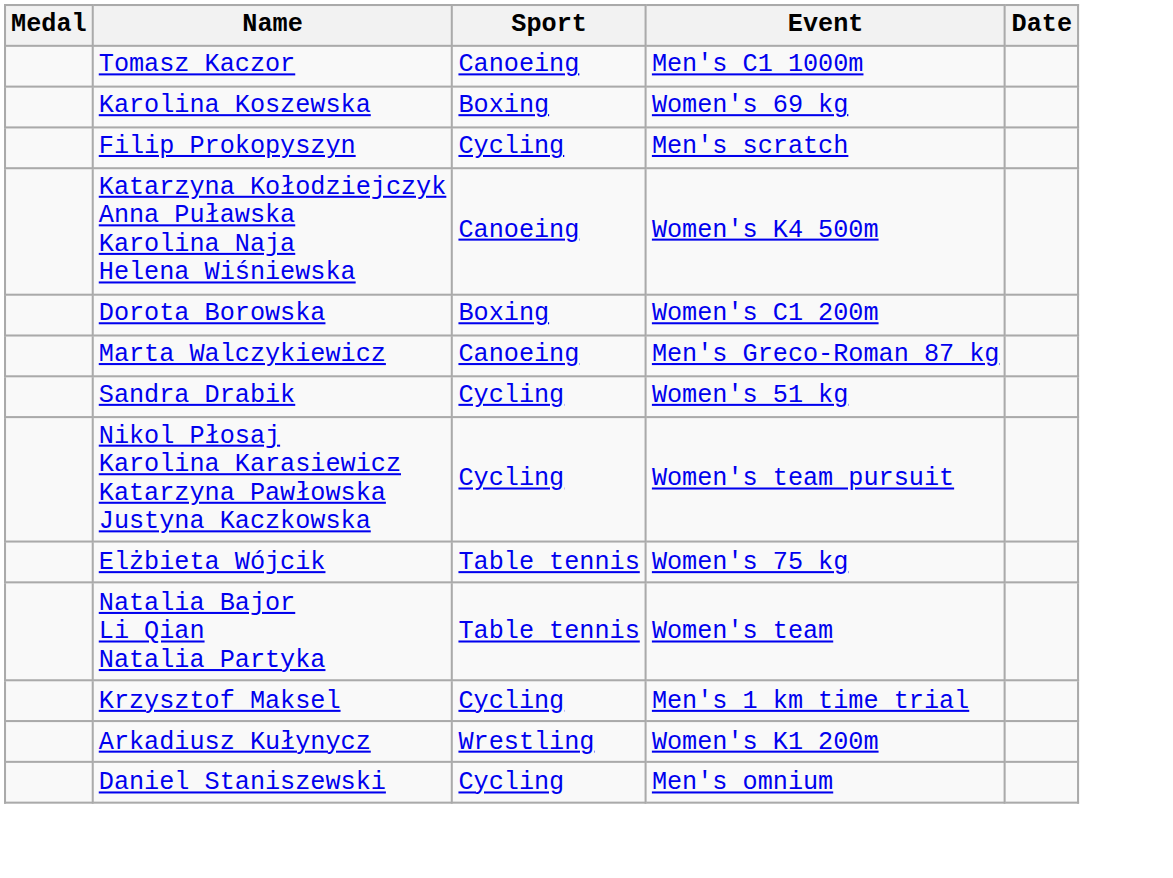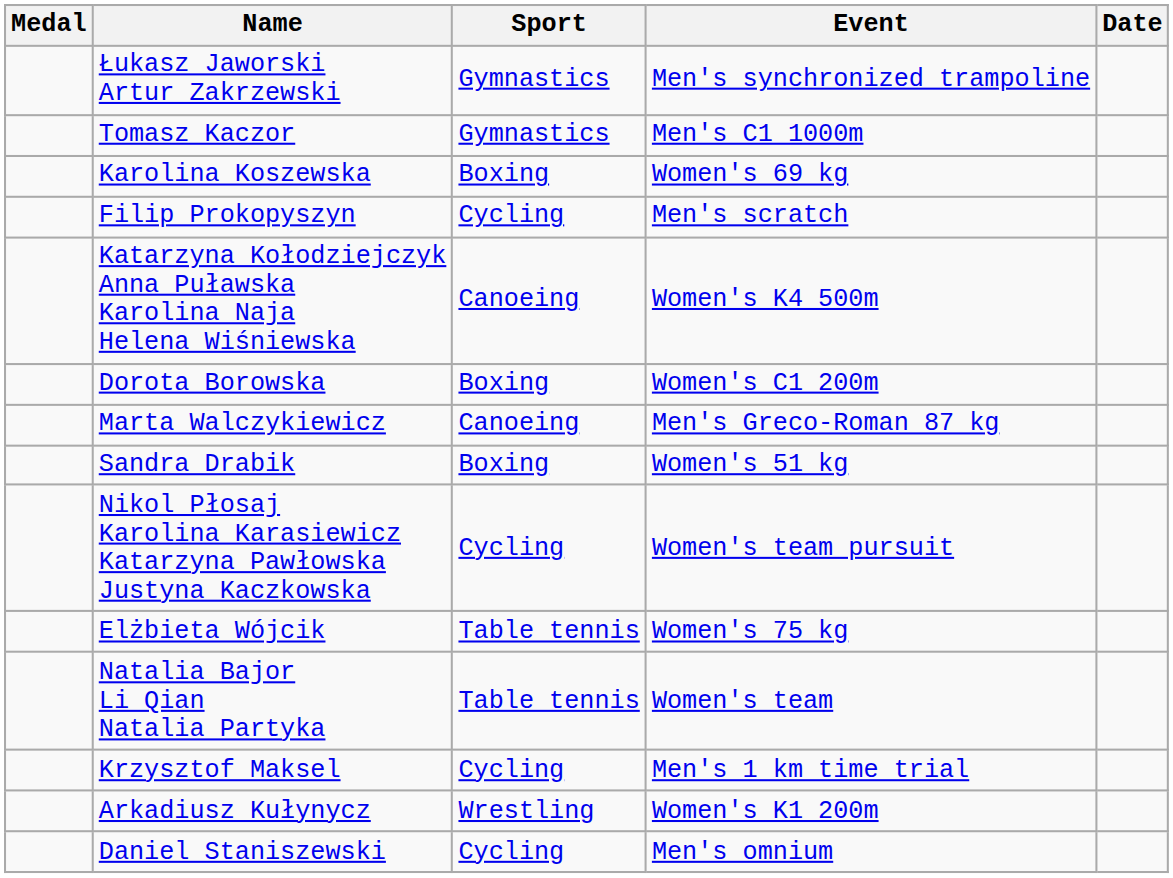+ row: Łukasz Jaworski Artur Zakrzewski | Gymnastics | Men's synchronized trampoline
Tomasz Kaczor | Sport: Canoeing -> Gymnastics
Sandra Drabik | Sport: Cycling -> Boxing
